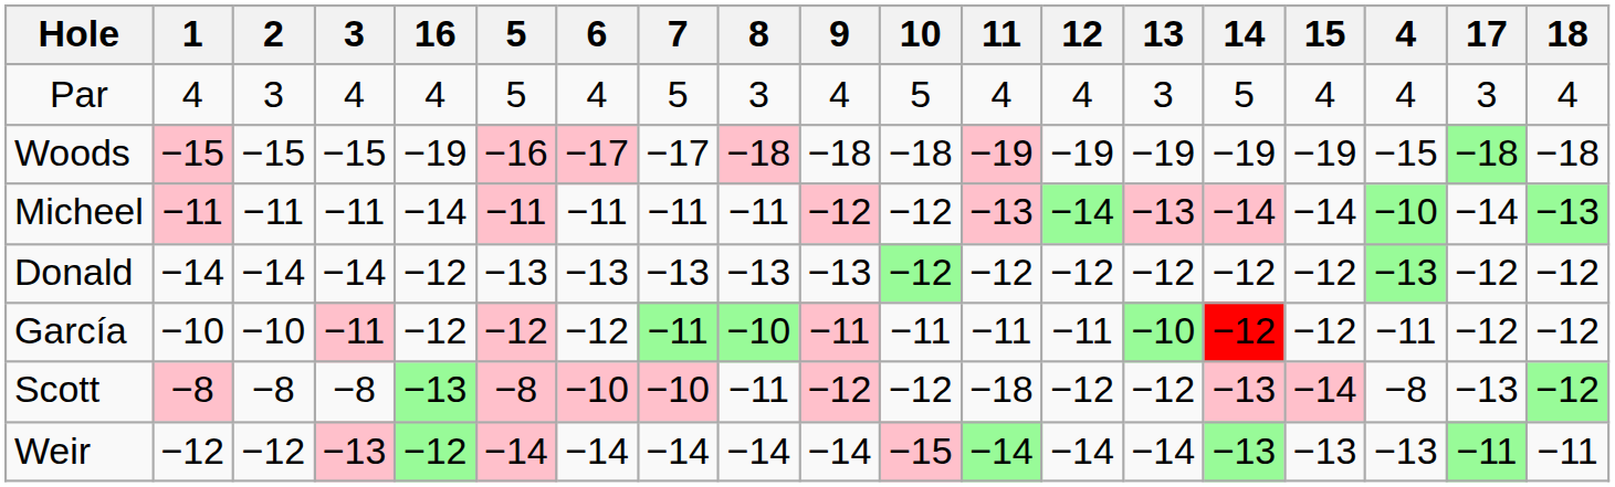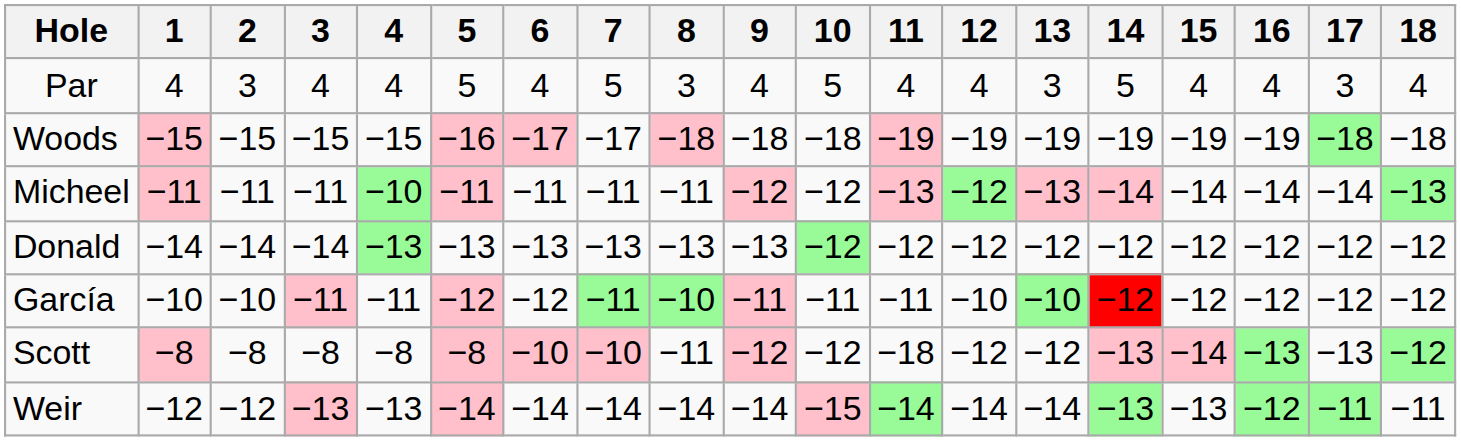columns swapped: 4 <-> 16
Micheel | 12: −14 -> −12
García | 12: −11 -> −10
